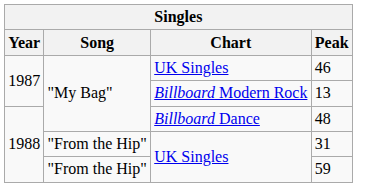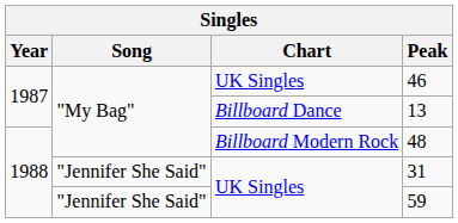13 | Chart: Billboard Modern Rock -> Billboard Dance
48 | Chart: Billboard Dance -> Billboard Modern Rock
31 | Song: "From the Hip" -> "Jennifer She Said"
59 | Song: "From the Hip" -> "Jennifer She Said"
